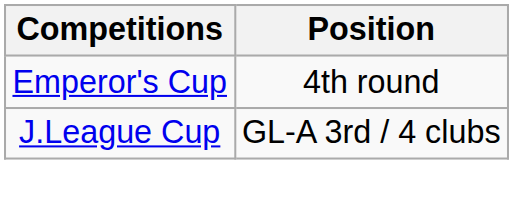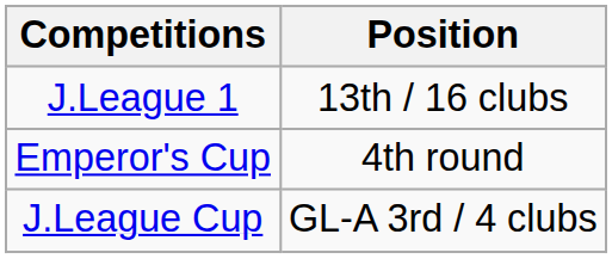+ row: J.League 1 | 13th / 16 clubs
